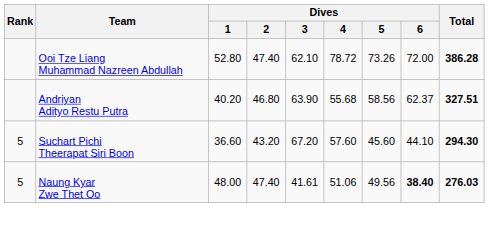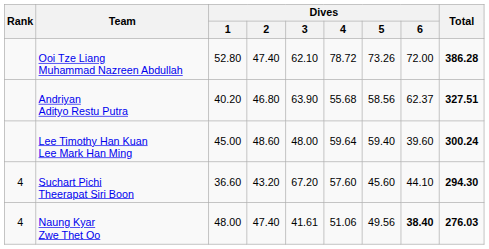+ row: Lee Timothy Han Kuan Lee Mark Han Ming | 45.00 | 48.60 | 48.00 | 59.64 | 59.40 | 39.60 | 300.24
Suchart Pichi Theerapat Siri Boon | Rank: 5 -> 4
Naung Kyar Zwe Thet Oo | Rank: 5 -> 4
